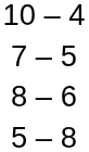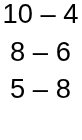- row: 7 – 5
